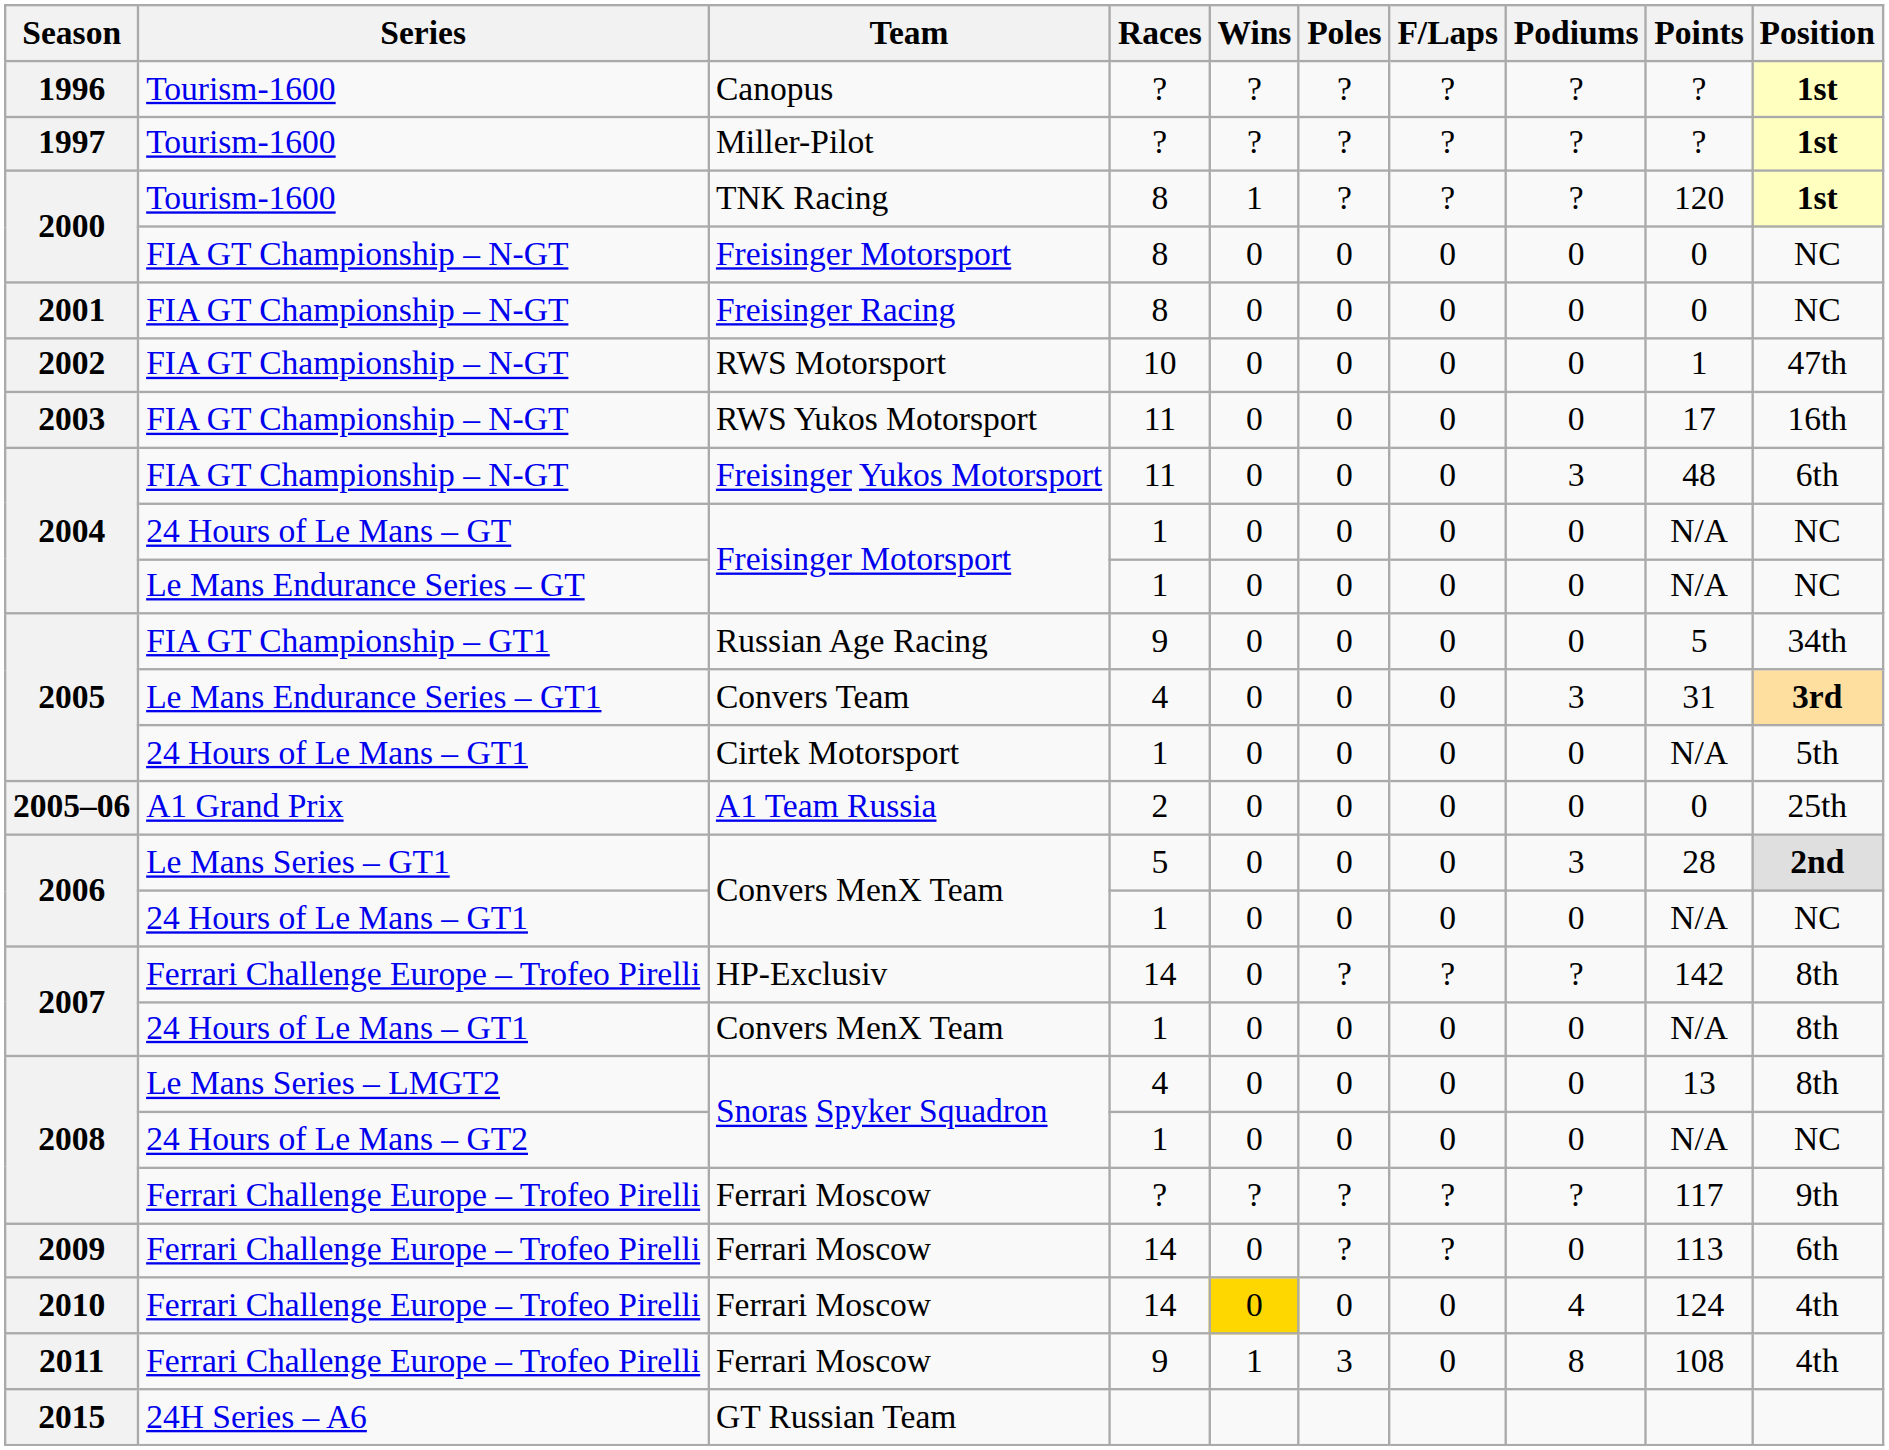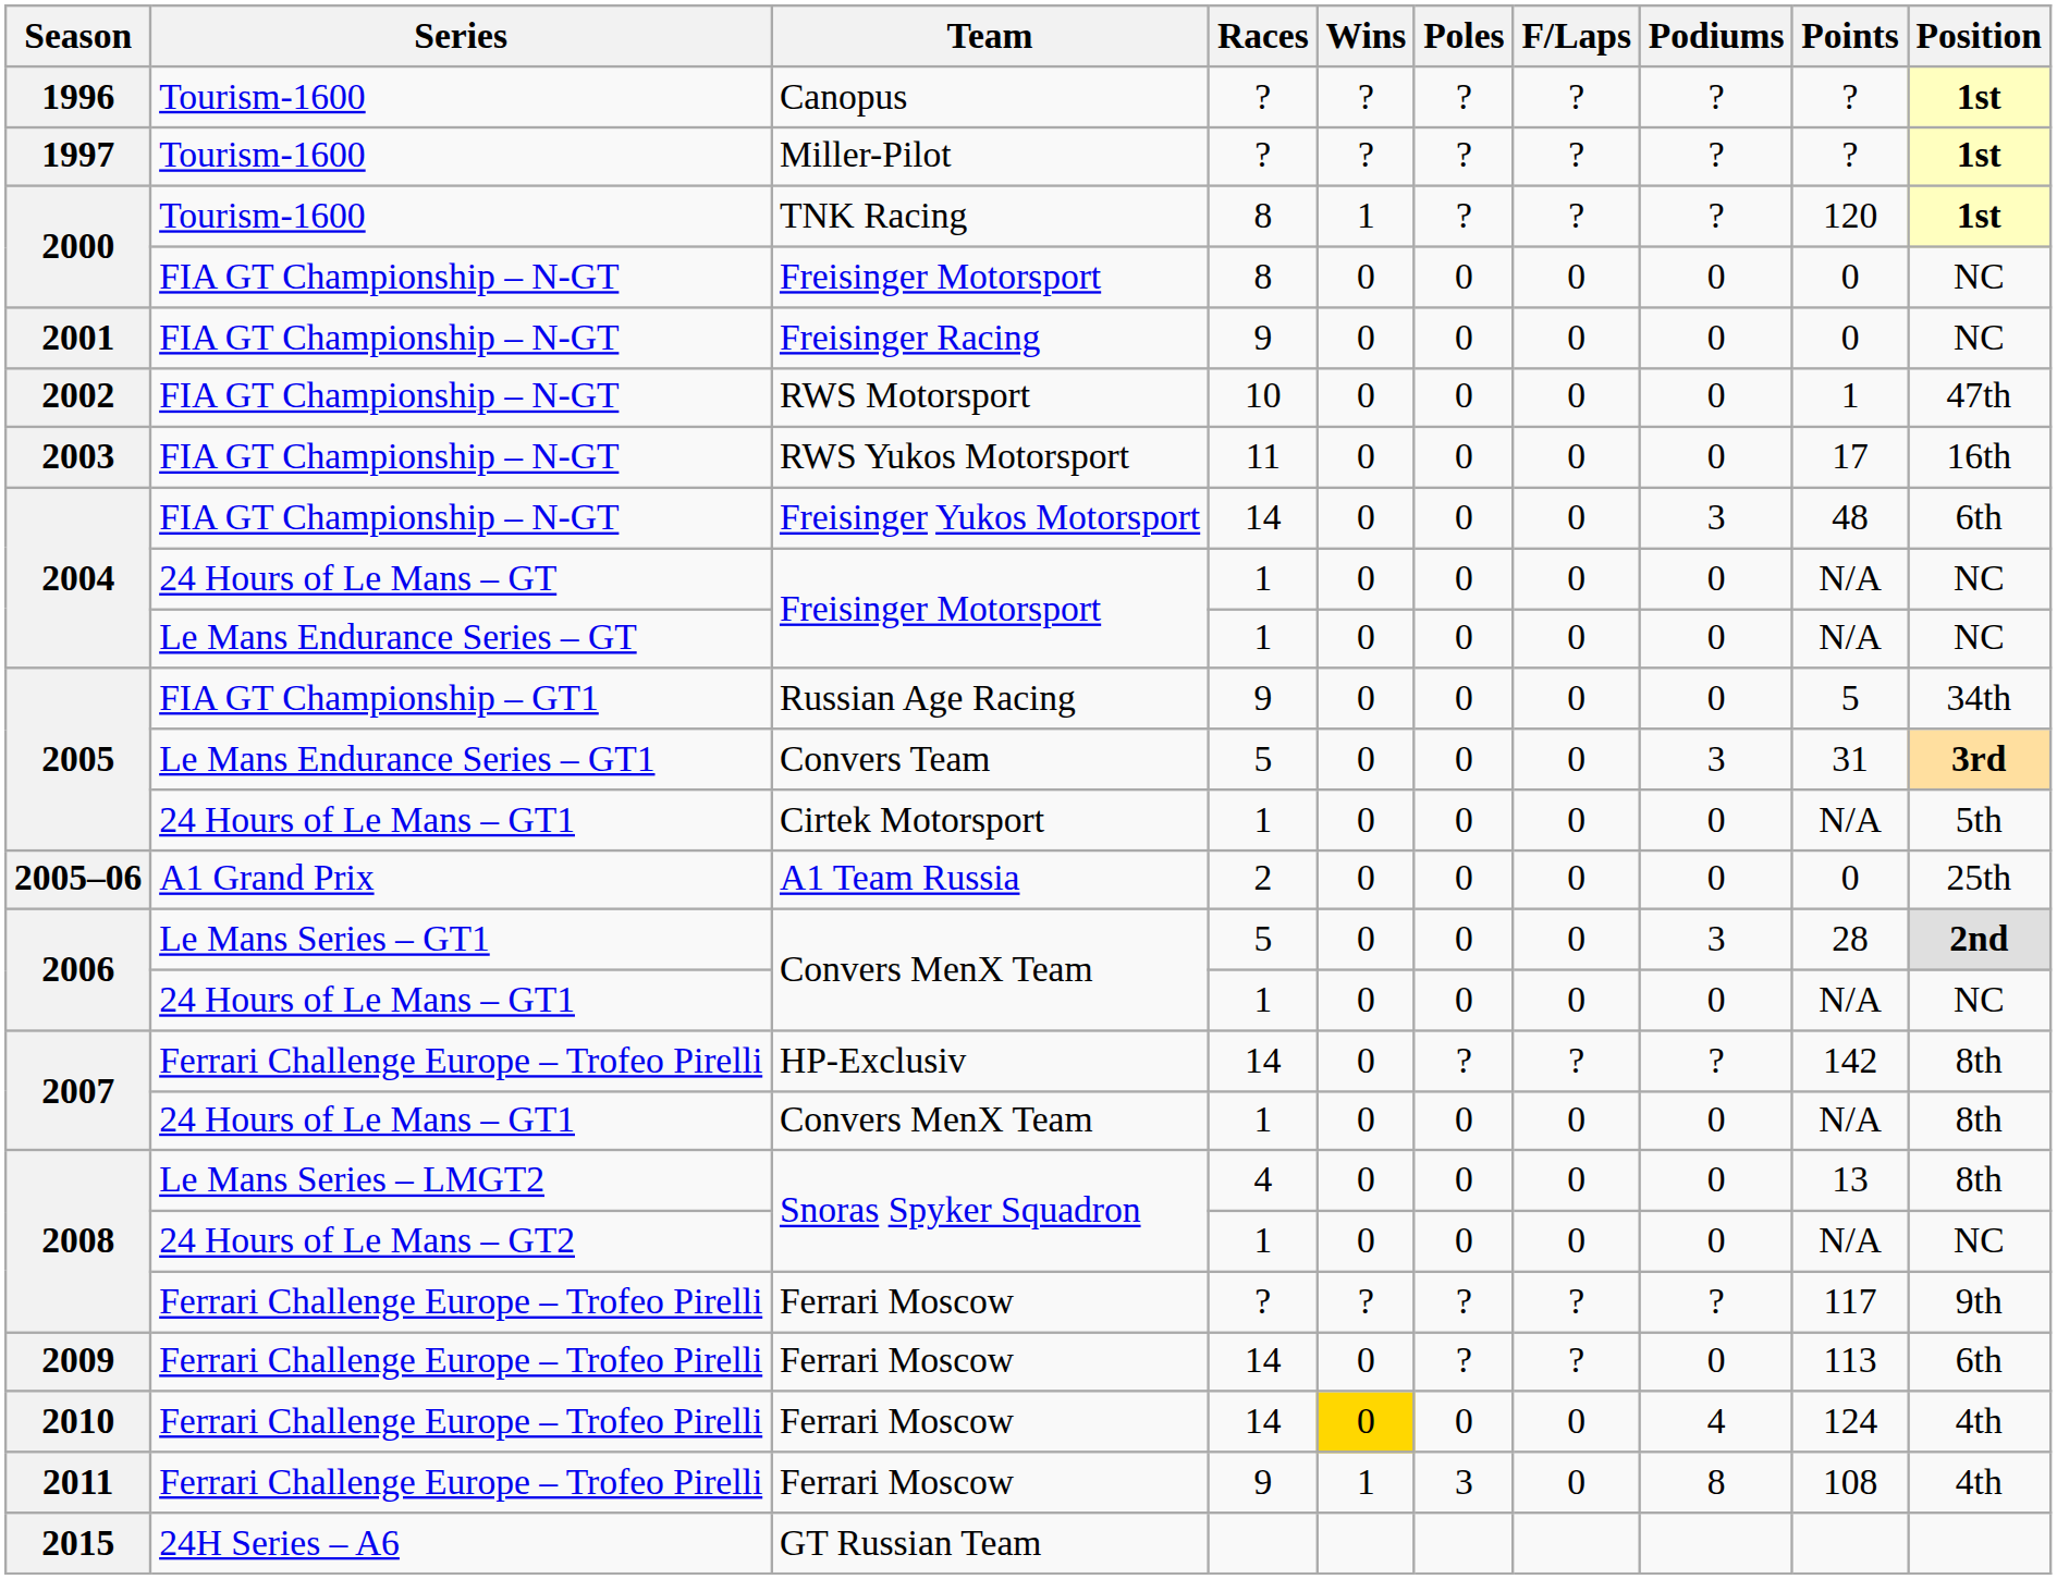Freisinger Racing | Races: 8 -> 9
Freisinger Yukos Motorsport | Races: 11 -> 14
Convers Team | Races: 4 -> 5
